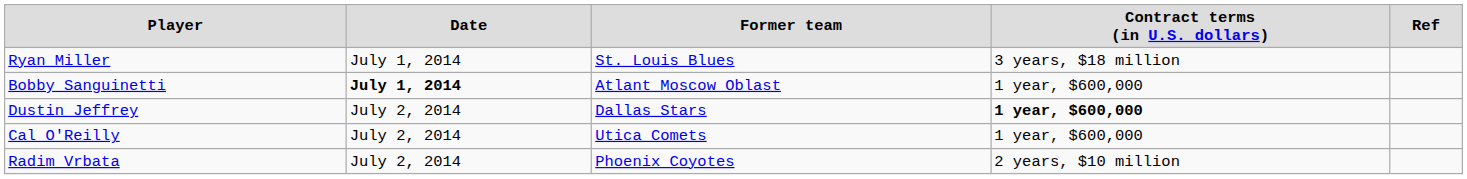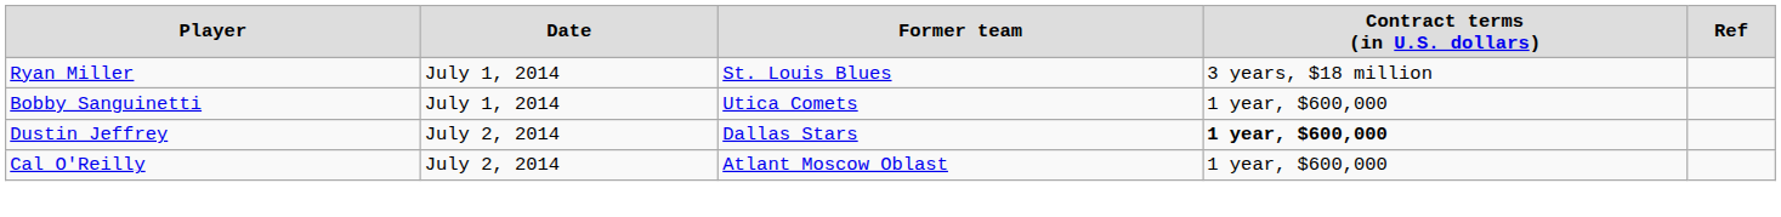Bobby Sanguinetti | column 2: bold -> normal
Bobby Sanguinetti | column 3: Atlant Moscow Oblast -> Utica Comets
Cal O'Reilly | column 3: Utica Comets -> Atlant Moscow Oblast
- row: Radim Vrbata | July 2, 2014 | Phoenix Coyotes | 2 years, $10 million
